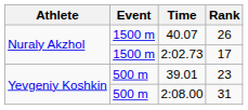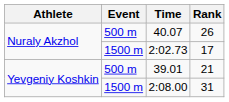40.07 | Event: 1500 m -> 500 m
39.01 | Rank: 23 -> 21
2:08.00 | Event: 500 m -> 1500 m
